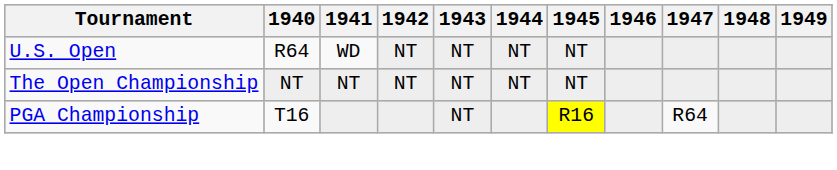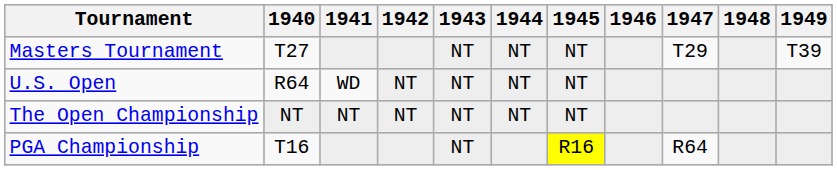+ row: Masters Tournament | T27 | NT | NT | NT | T29 | T39
